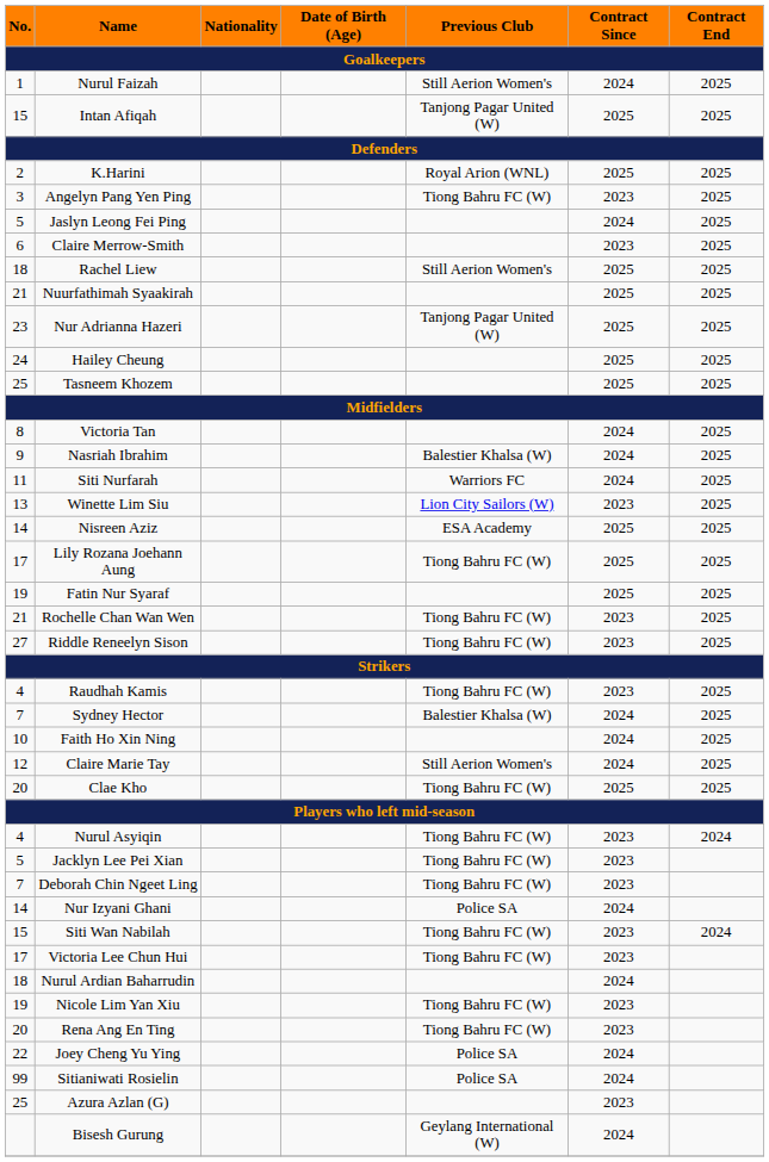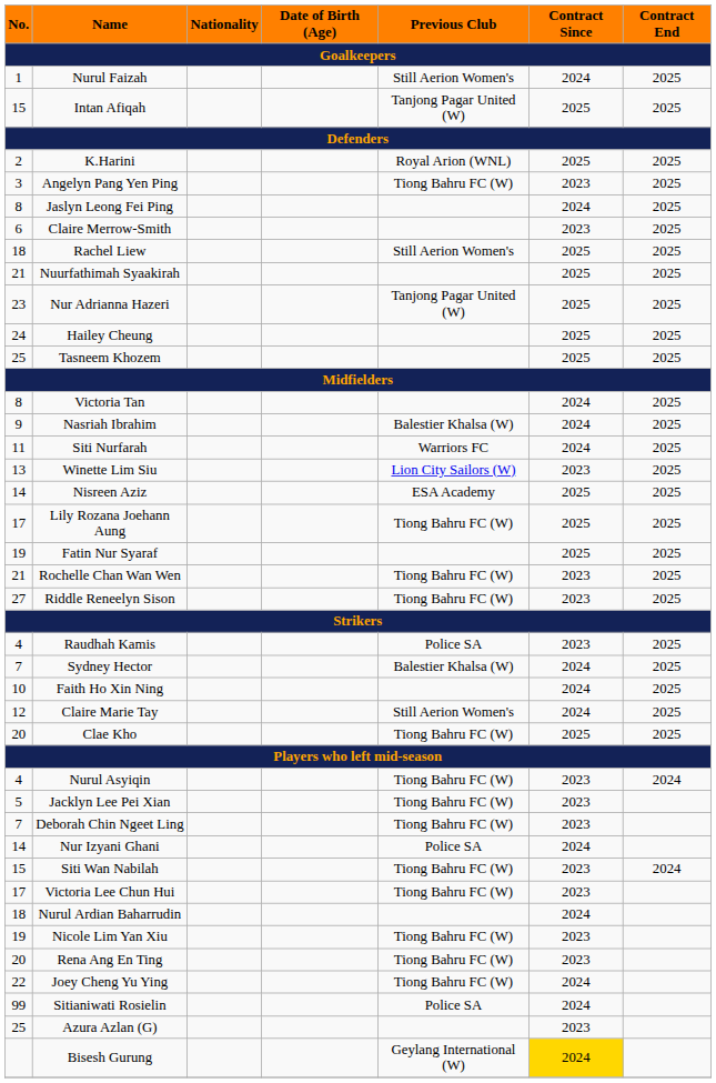Jaslyn Leong Fei Ping | No.: 5 -> 8
Raudhah Kamis | Previous Club: Tiong Bahru FC (W) -> Police SA
Joey Cheng Yu Ying | Previous Club: Police SA -> Tiong Bahru FC (W)
Bisesh Gurung | Contract Since: no background -> gold background
